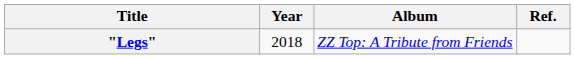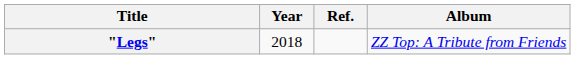columns swapped: Album <-> Ref.
